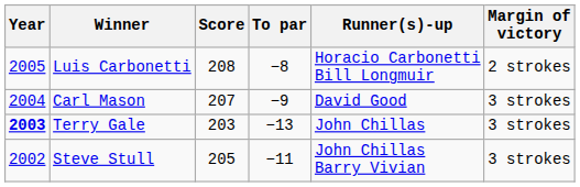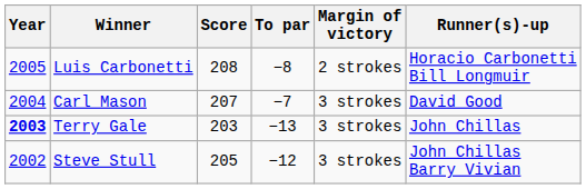columns swapped: Margin of victory <-> Runner(s)-up
Carl Mason | To par: −9 -> −7
Steve Stull | To par: −11 -> −12
